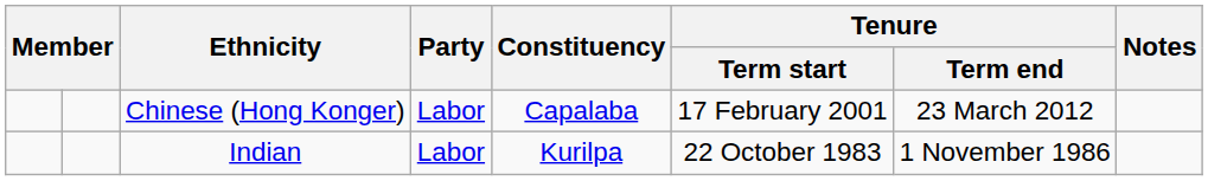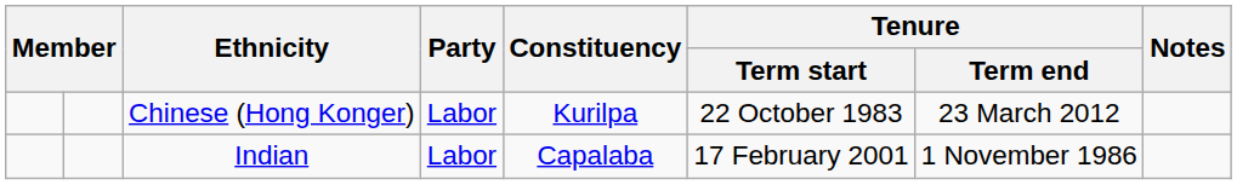Chinese (Hong Konger) | Constituency: Capalaba -> Kurilpa
Chinese (Hong Konger) | Tenure / Term start: 17 February 2001 -> 22 October 1983
Indian | Constituency: Kurilpa -> Capalaba
Indian | Tenure / Term start: 22 October 1983 -> 17 February 2001
